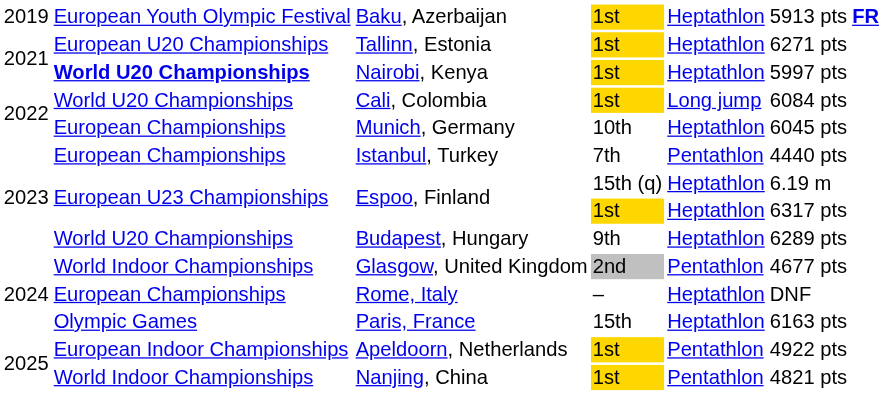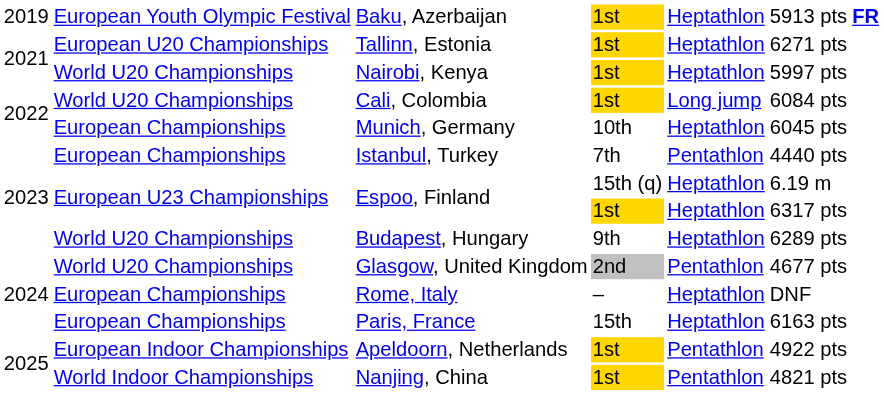Nairobi, Kenya | column 2: bold -> normal
Glasgow, United Kingdom | column 2: World Indoor Championships -> World U20 Championships
Paris, France | column 2: Olympic Games -> European Championships
